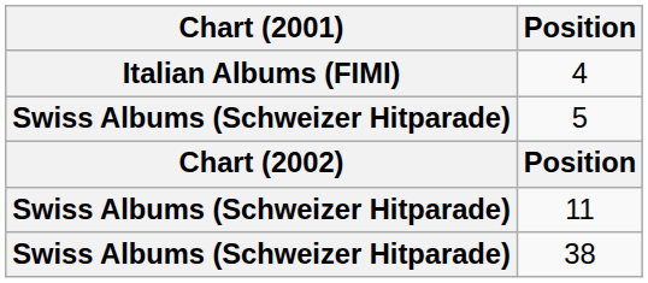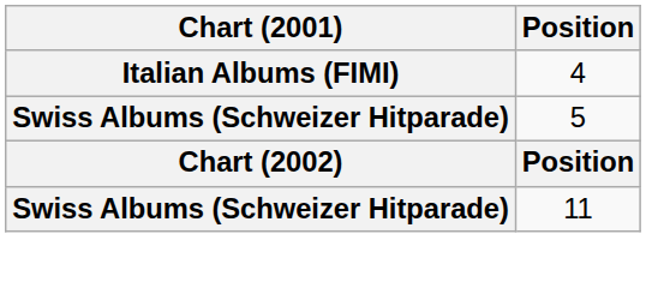- row: Swiss Albums (Schweizer Hitparade) | 38
